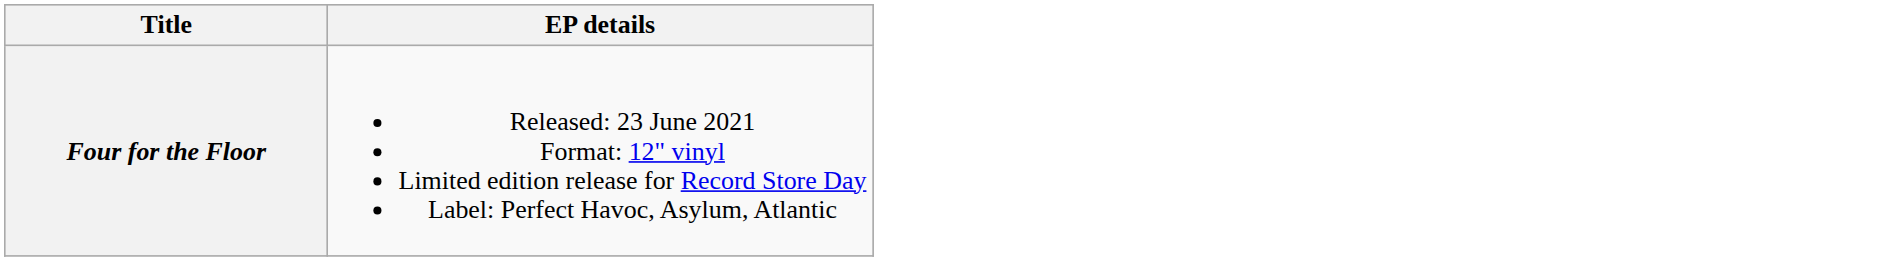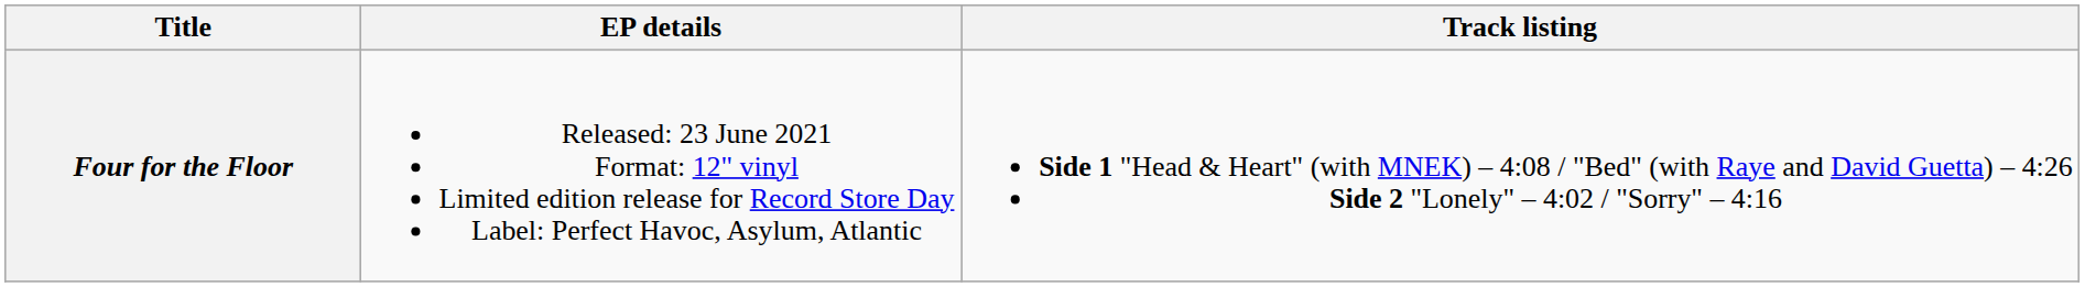+ column: Track listing | Side 1 "Head & Heart" (with MNEK) – 4:08 / "Bed" (with Raye and David Guetta) – 4:26 Side 2 "Lonely" – 4:02 / "Sorry" – 4:16
